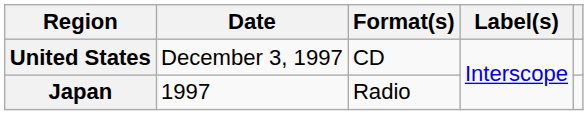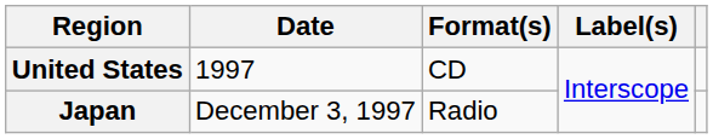United States | Date: December 3, 1997 -> 1997
Japan | Date: 1997 -> December 3, 1997
